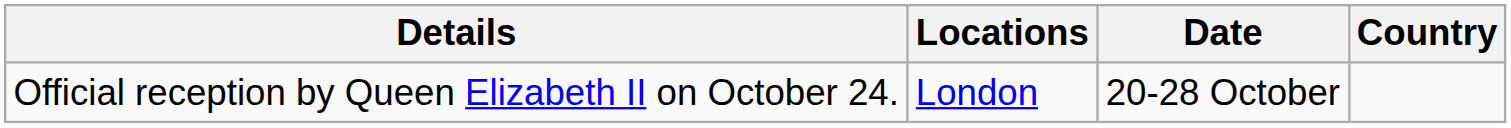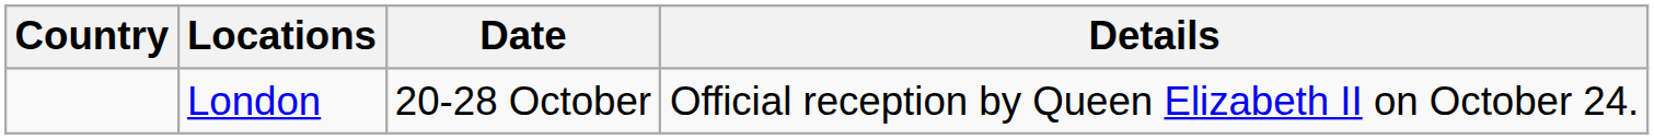columns swapped: Country <-> Details
